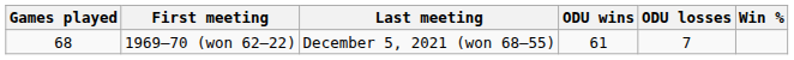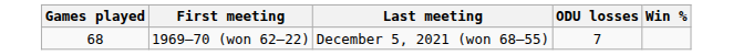- column: ODU wins | 61
